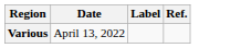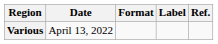+ column: Format
